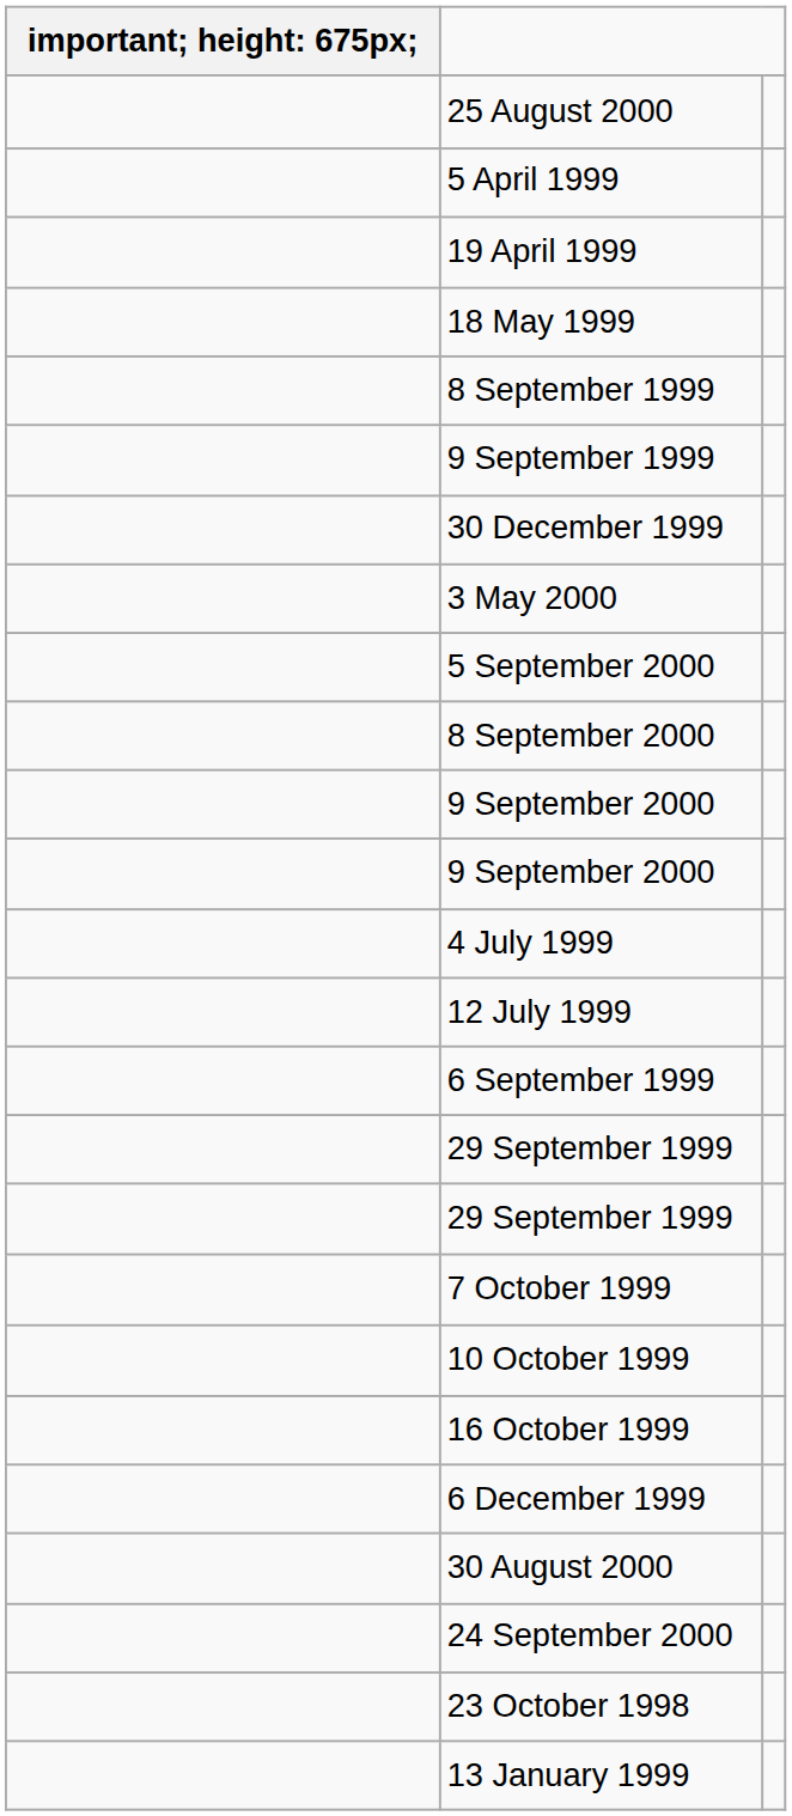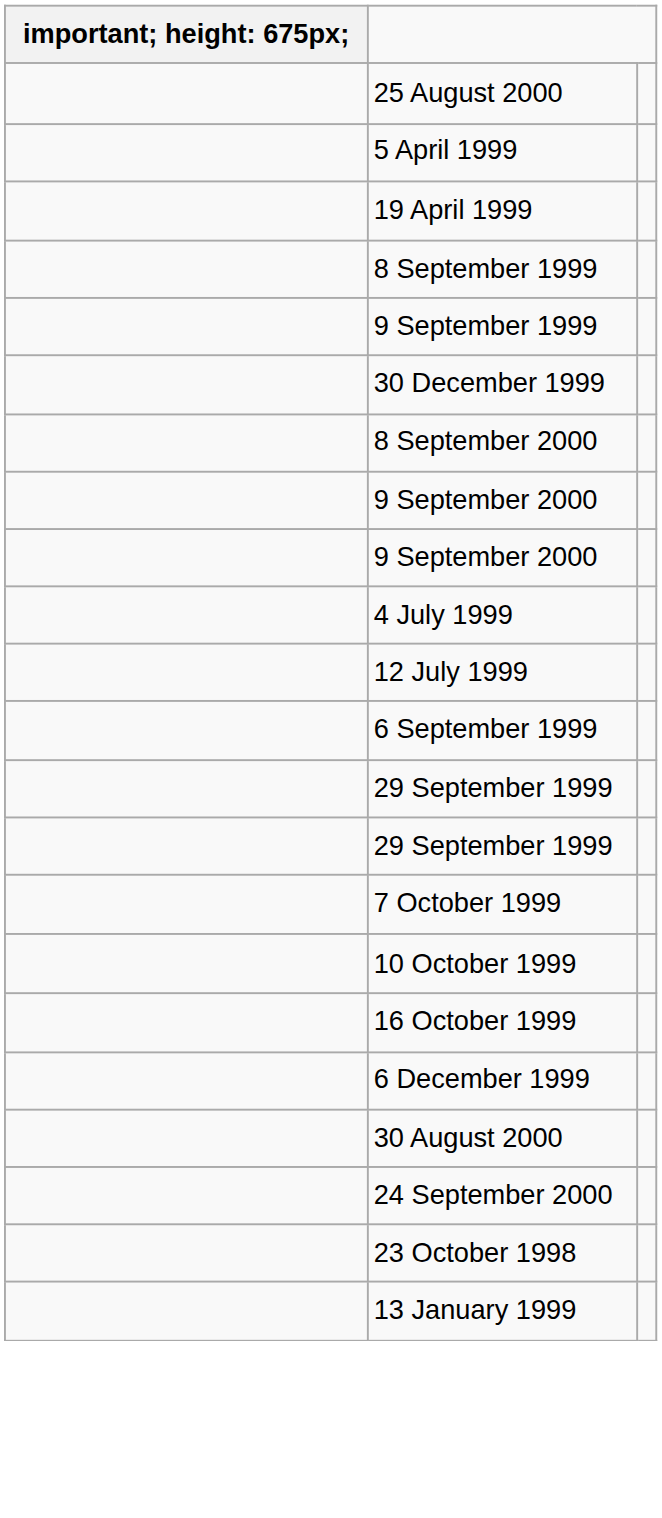- row: 18 May 1999
- row: 3 May 2000
- row: 5 September 2000
